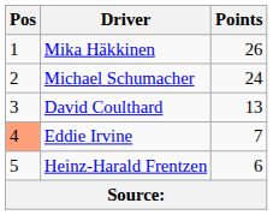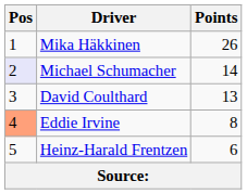Michael Schumacher | Pos: no background -> lavender background
Michael Schumacher | Points: 24 -> 14
Eddie Irvine | Points: 7 -> 8
